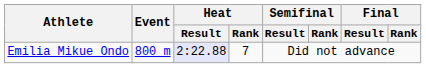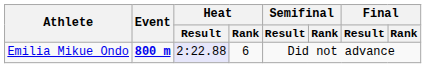Emilia Mikue Ondo | Event: normal -> bold
Emilia Mikue Ondo | Heat / Rank: 7 -> 6
